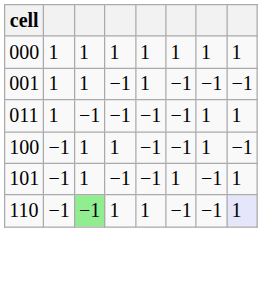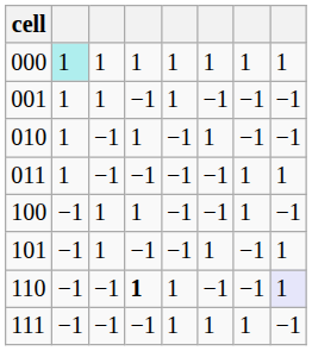000 | column 2: no background -> paleturquoise background
+ row: 010 | 1 | −1 | 1 | −1 | 1 | −1 | −1
110 | column 3: lightgreen background -> no background
110 | column 4: normal -> bold
+ row: 111 | −1 | −1 | −1 | 1 | 1 | 1 | −1
